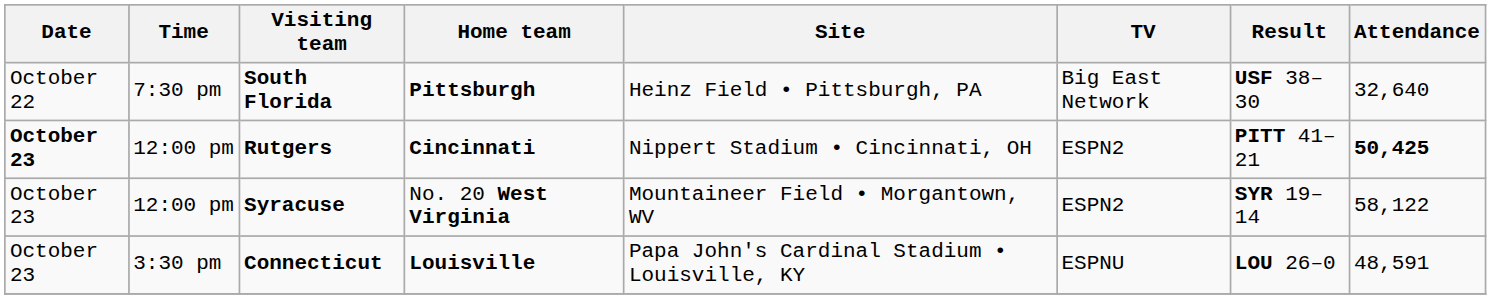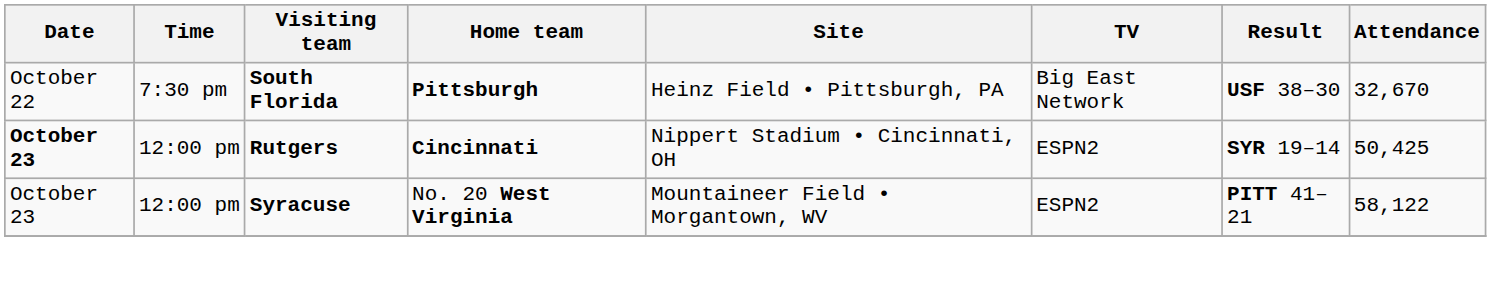South Florida | Attendance: 32,640 -> 32,670
Rutgers | Result: PITT 41–21 -> SYR 19–14
Rutgers | Attendance: bold -> normal
Syracuse | Result: SYR 19–14 -> PITT 41–21
- row: October 23 | 3:30 pm | Connecticut | Louisville | Papa John's Cardinal Stadium • Louisville, KY | ESPNU | LOU 26–0 | 48,591
